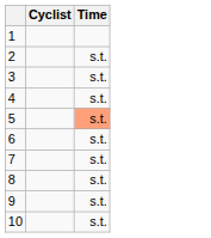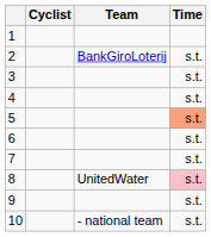+ column: Team | BankGiroLoterij | UnitedWater | - national team
8 | Time: no background -> pink background
